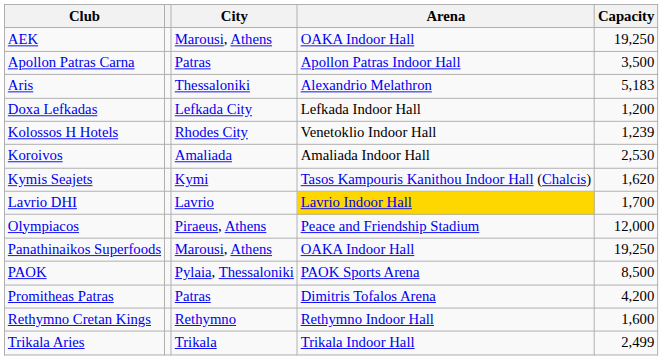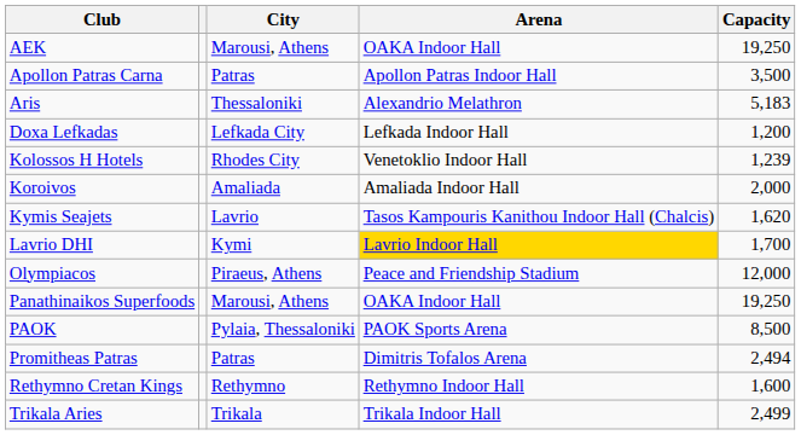Koroivos | Capacity: 2,530 -> 2,000
Kymis Seajets | City: Kymi -> Lavrio
Lavrio DHI | City: Lavrio -> Kymi
Promitheas Patras | Capacity: 4,200 -> 2,494
